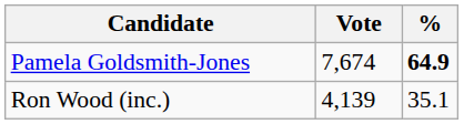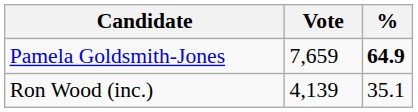Pamela Goldsmith-Jones | Vote: 7,674 -> 7,659
